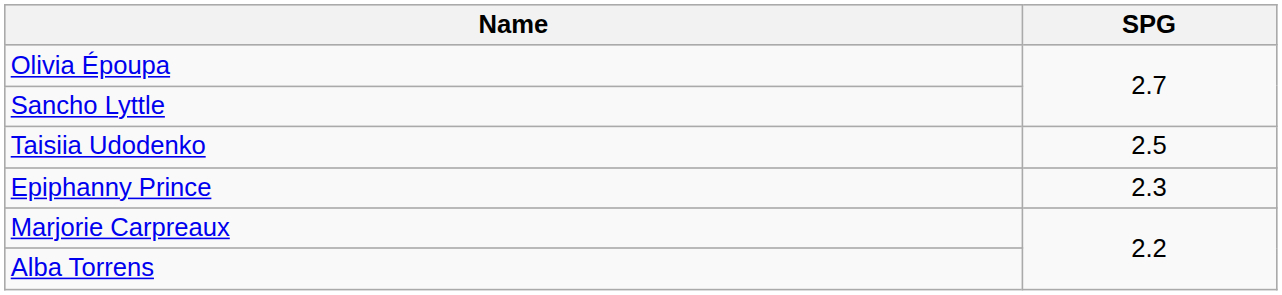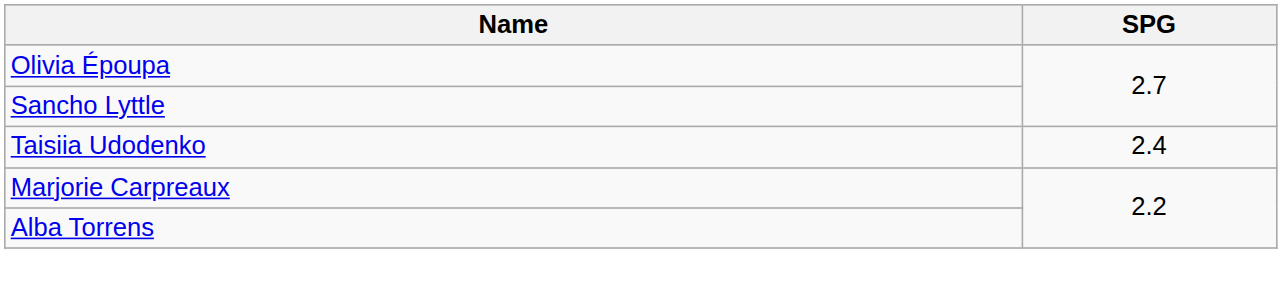Taisiia Udodenko | SPG: 2.5 -> 2.4
- row: Epiphanny Prince | 2.3
